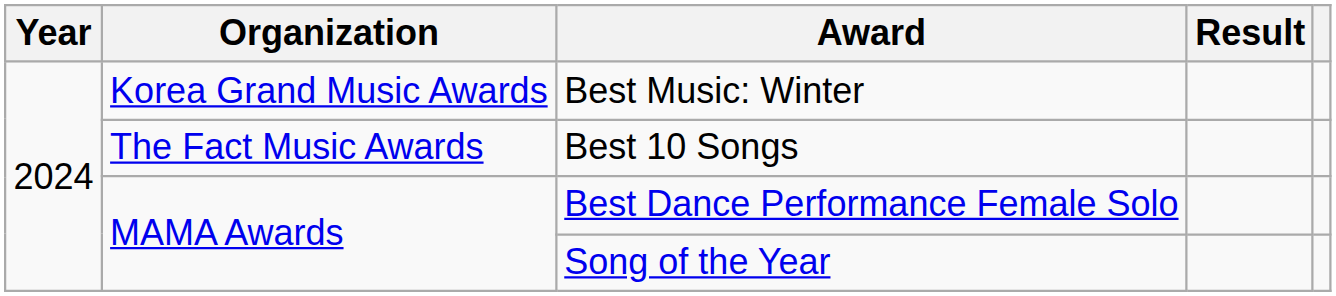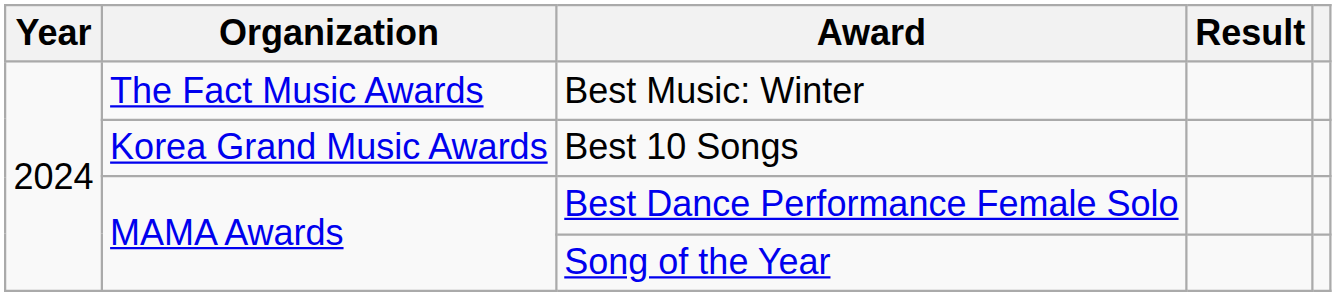Best Music: Winter | Organization: Korea Grand Music Awards -> The Fact Music Awards
Best 10 Songs | Organization: The Fact Music Awards -> Korea Grand Music Awards
